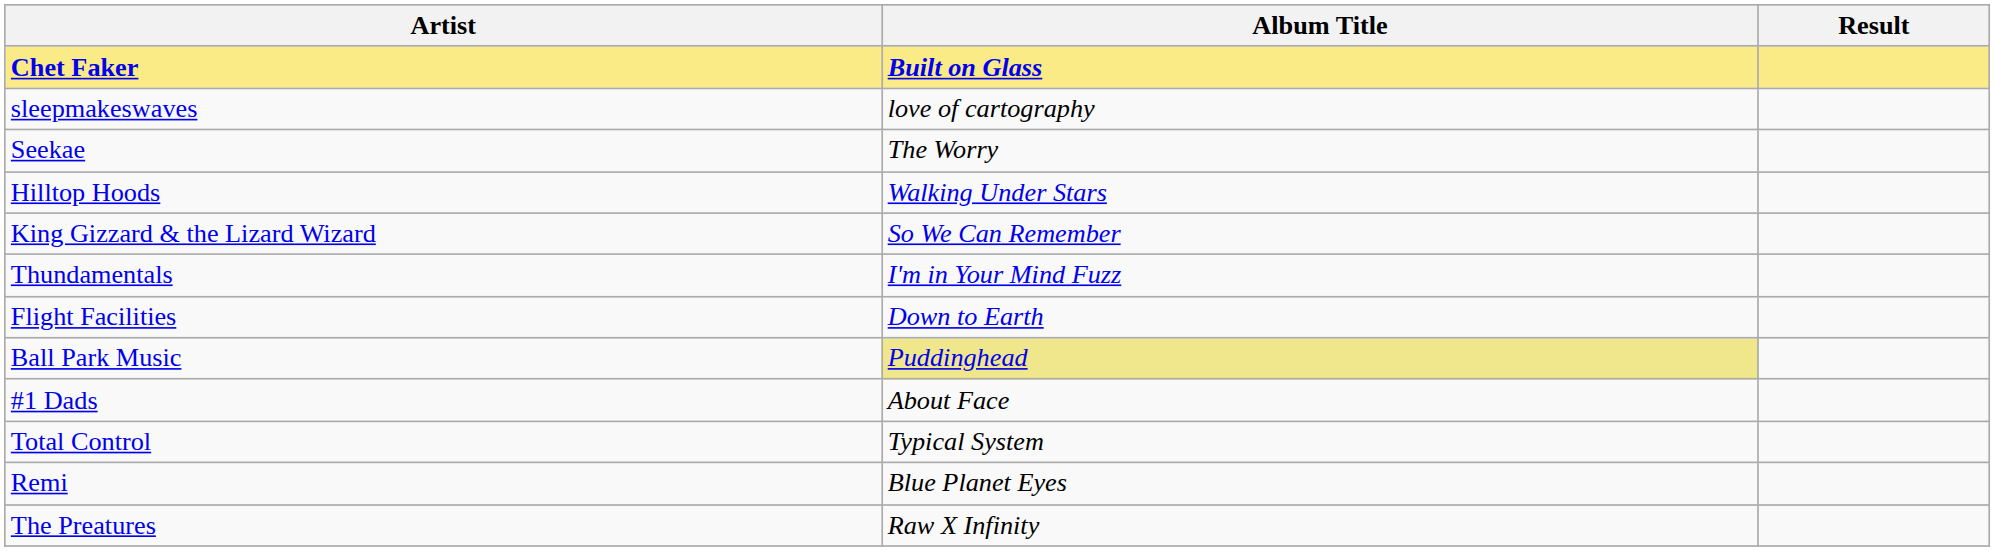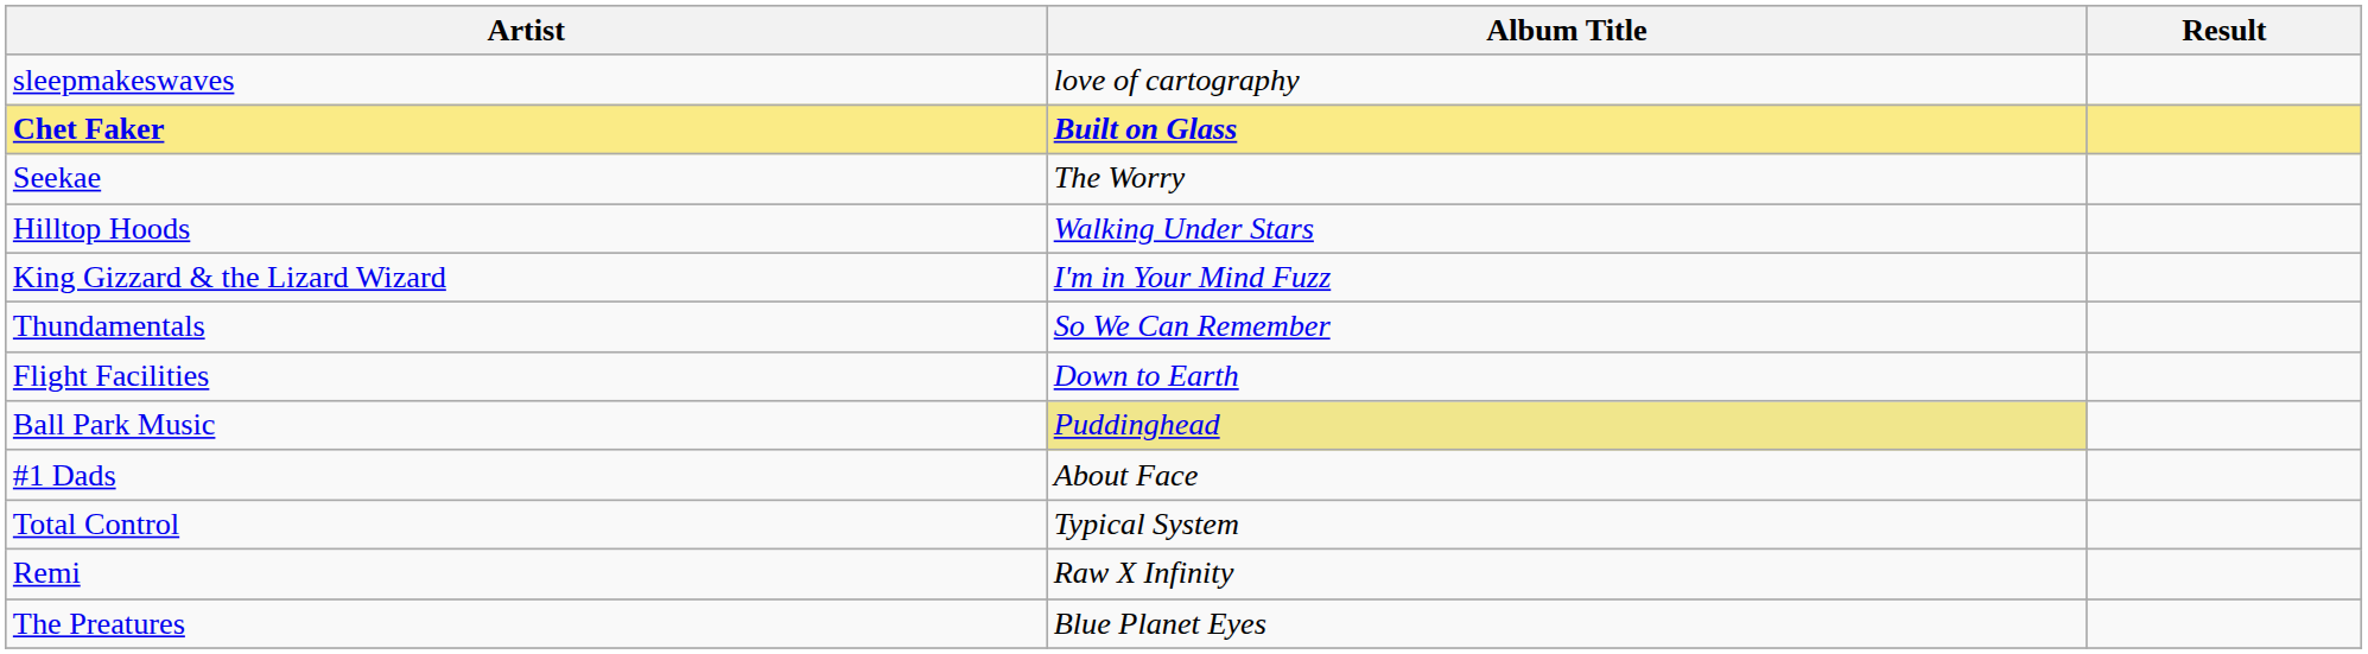rows swapped: Chet Faker <-> sleepmakeswaves
King Gizzard & the Lizard Wizard | Album Title: So We Can Remember -> I'm in Your Mind Fuzz
Thundamentals | Album Title: I'm in Your Mind Fuzz -> So We Can Remember
Remi | Album Title: Blue Planet Eyes -> Raw X Infinity
The Preatures | Album Title: Raw X Infinity -> Blue Planet Eyes
